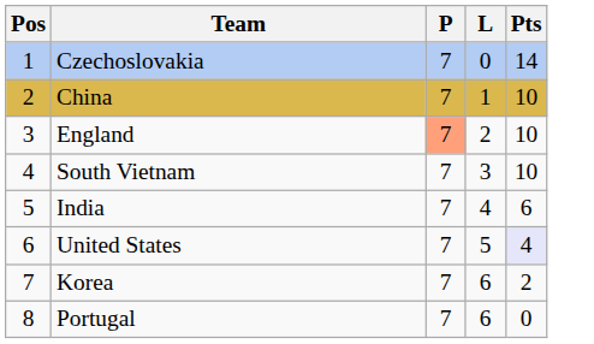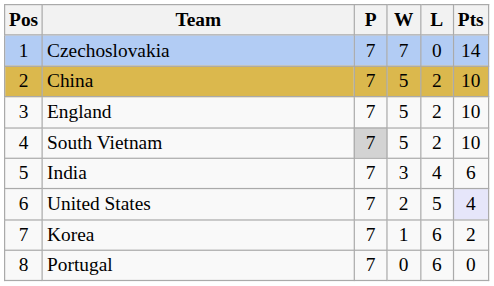+ column: W | 7 | 5 | 5 | 5 | 3 | 2 | 1 | 0
China | L: 1 -> 2
England | P: lightsalmon background -> no background
South Vietnam | P: no background -> lightgrey background
South Vietnam | L: 3 -> 2
